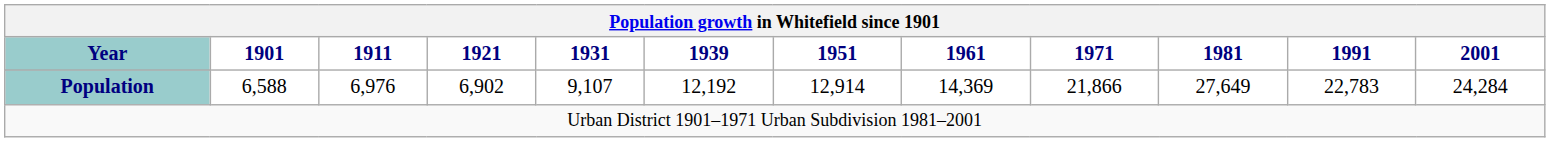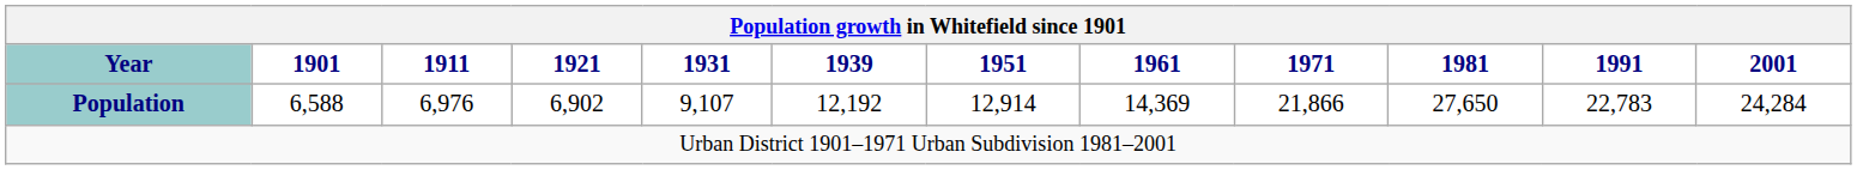Population | 1981: 27,649 -> 27,650
